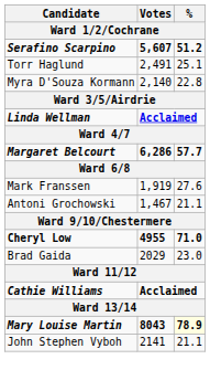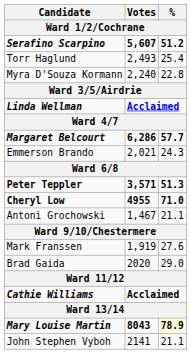Torr Haglund | Votes: 2,491 -> 2,493
Torr Haglund | %: 25.1 -> 25.4
Myra D'Souza Kormann | Votes: 2,140 -> 2,240
+ row: Emmerson Brando | 2,021 | 24.3
+ row: Peter Teppler | 3,571 | 51.3
rows swapped: Mark Franssen <-> Cheryl Low
Brad Gaida | Votes: 2029 -> 2020
Brad Gaida | %: 23.0 -> 29.0
